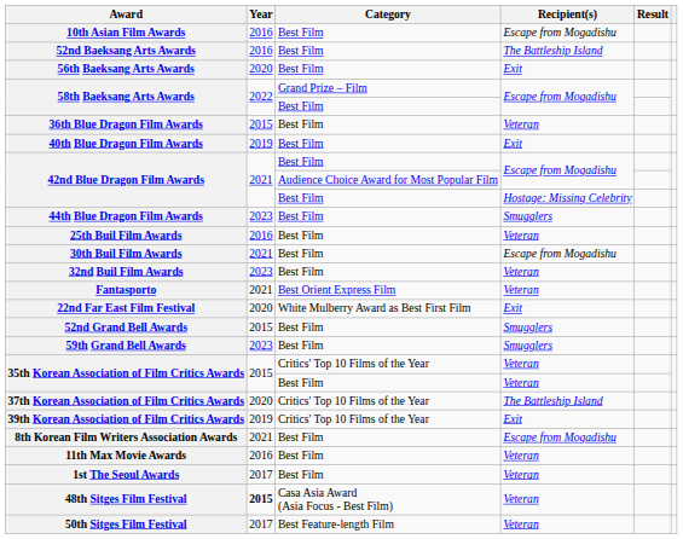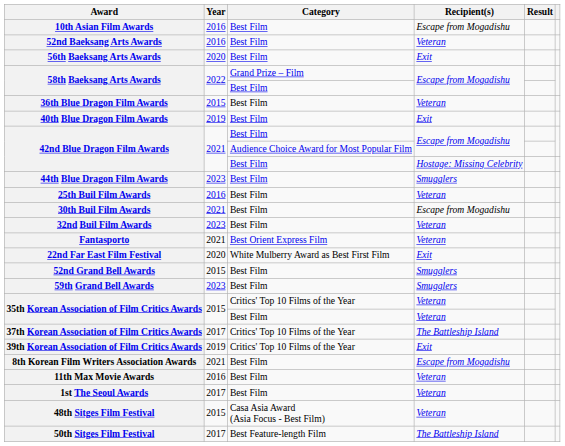52nd Baeksang Arts Awards | Recipient(s): The Battleship Island -> Veteran
37th Korean Association of Film Critics Awards | Year: 2020 -> 2017
48th Sitges Film Festival | Year: bold -> normal
50th Sitges Film Festival | Recipient(s): Veteran -> The Battleship Island
